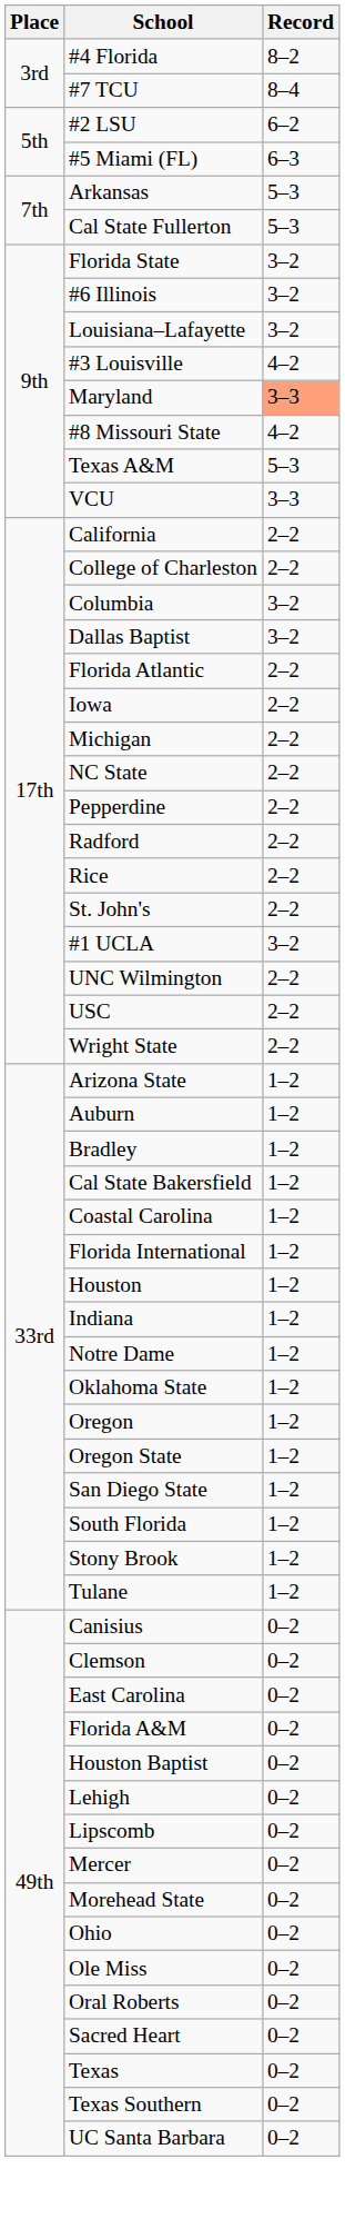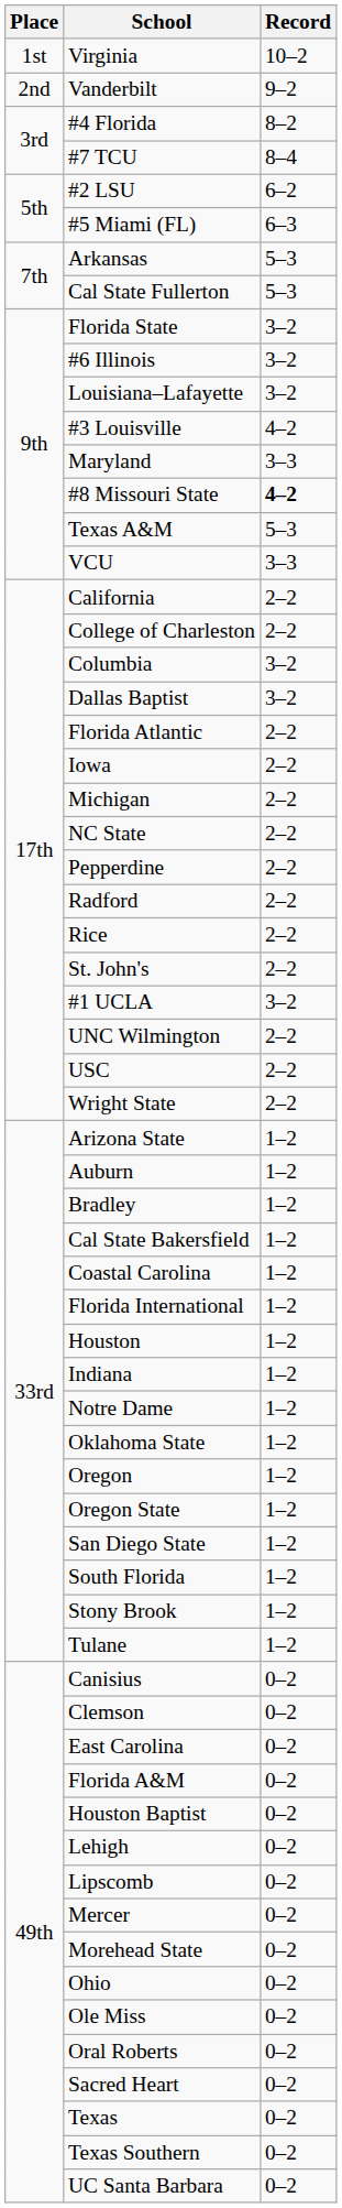+ row: 1st | Virginia | 10–2
+ row: 2nd | Vanderbilt | 9–2
Maryland | Record: lightsalmon background -> no background
#8 Missouri State | Record: normal -> bold
